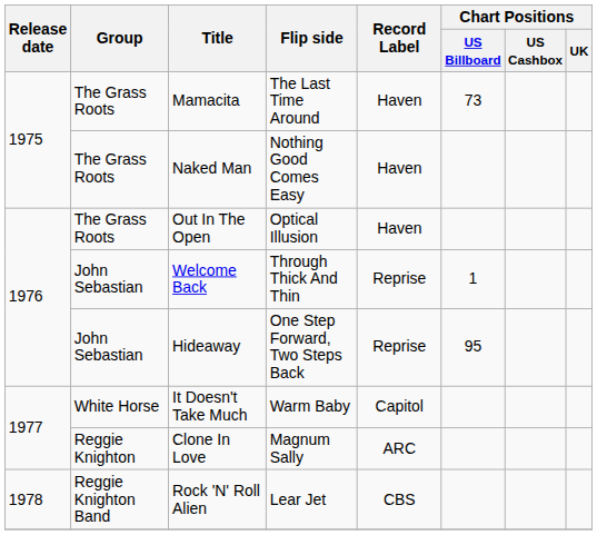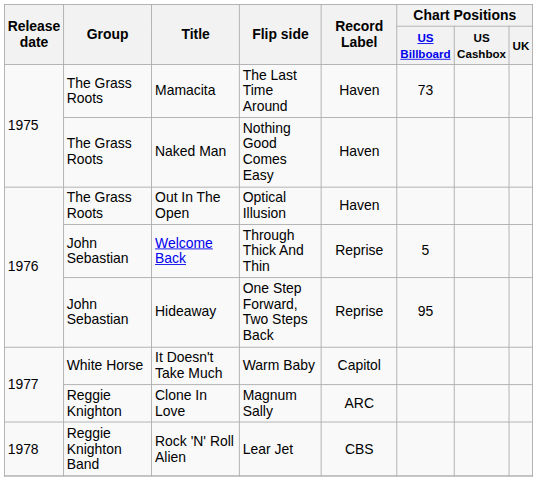Welcome Back | Chart Positions / US Billboard: 1 -> 5
